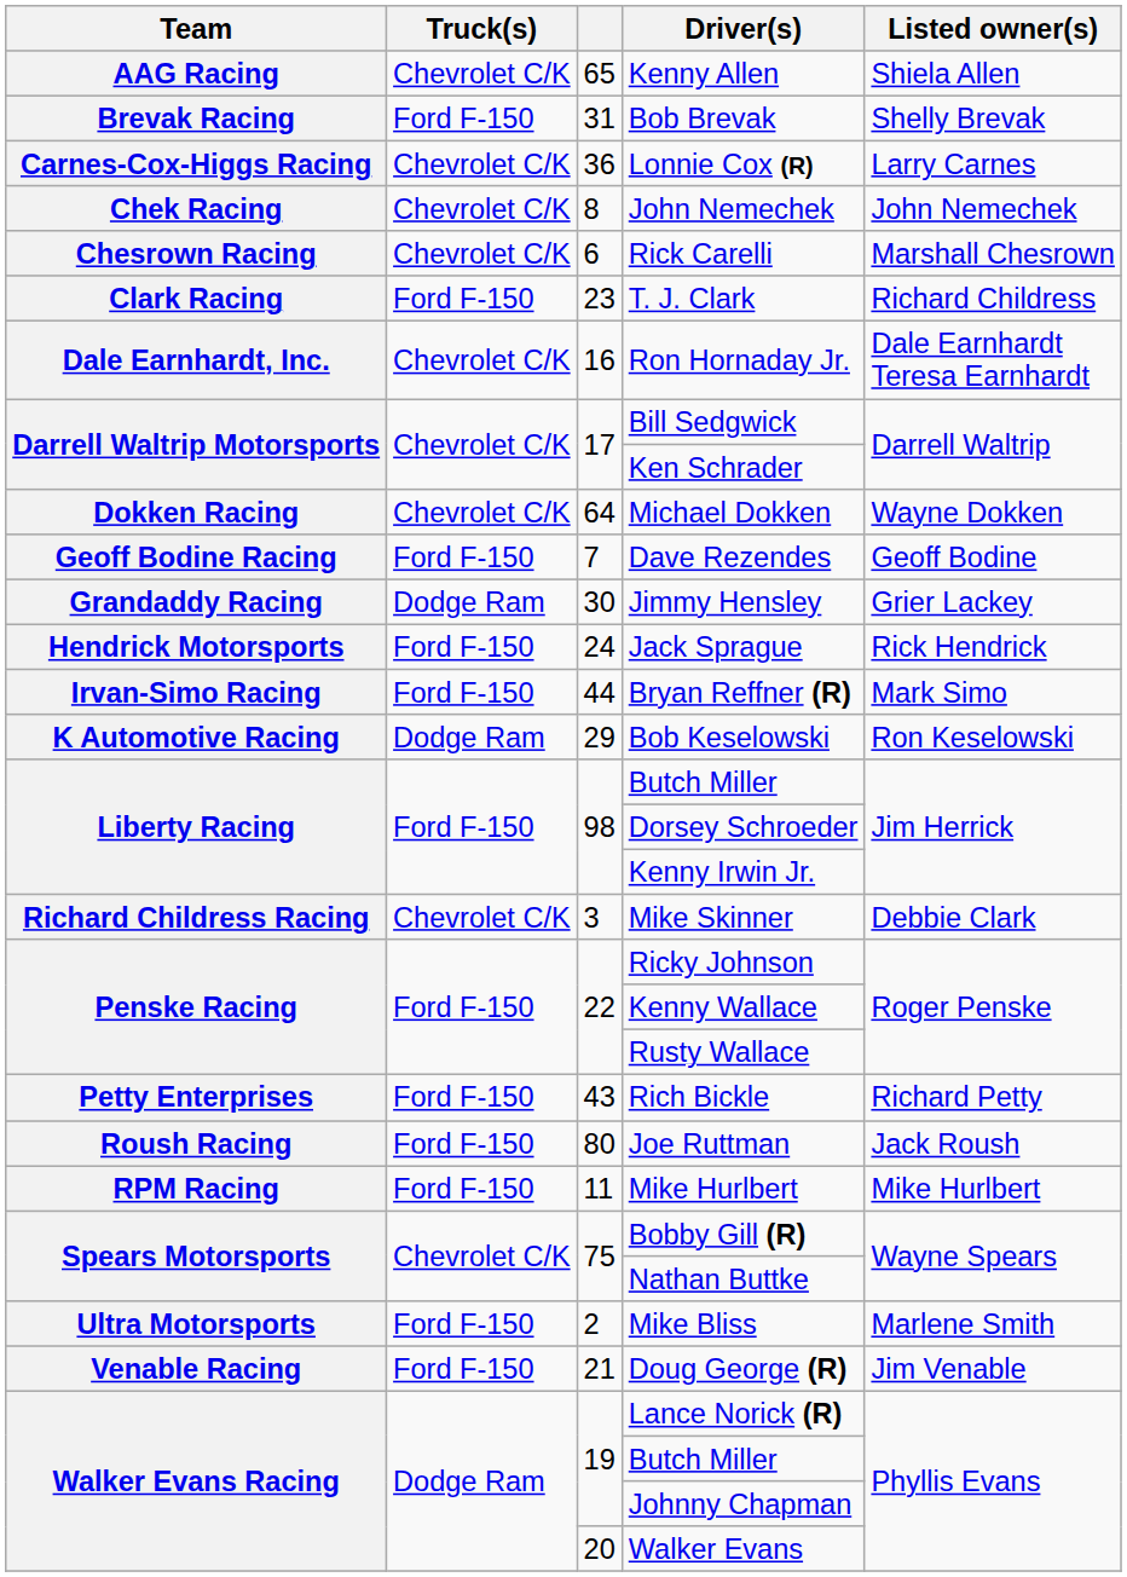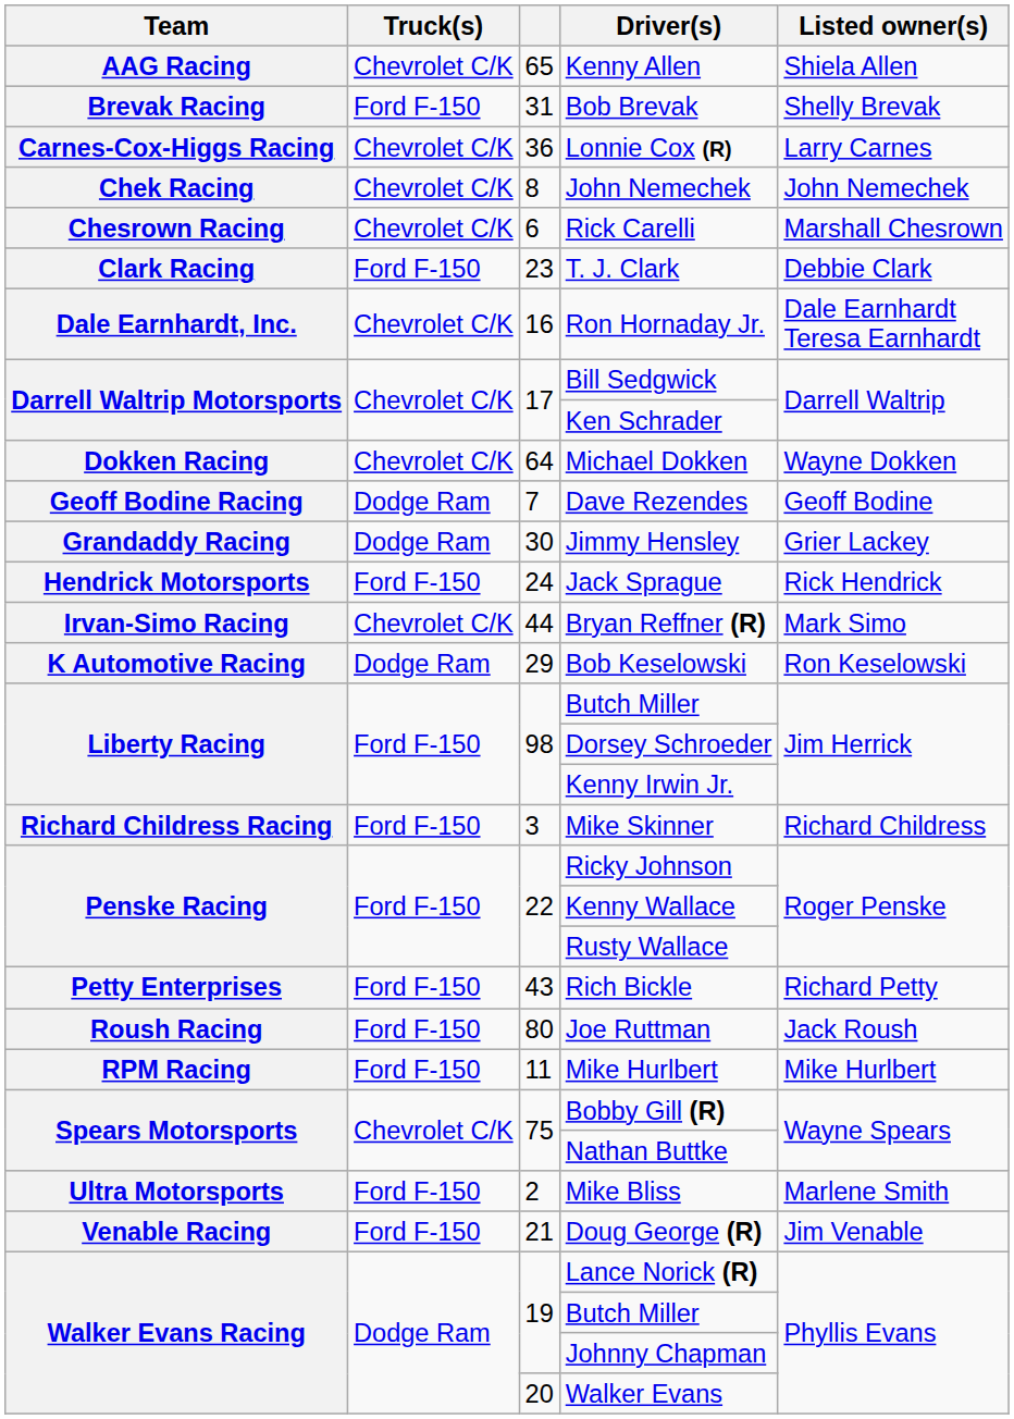T. J. Clark | Listed owner(s): Richard Childress -> Debbie Clark
Dave Rezendes | Truck(s): Ford F-150 -> Dodge Ram
Bryan Reffner (R) | Truck(s): Ford F-150 -> Chevrolet C/K
Mike Skinner | Truck(s): Chevrolet C/K -> Ford F-150
Mike Skinner | Listed owner(s): Debbie Clark -> Richard Childress
